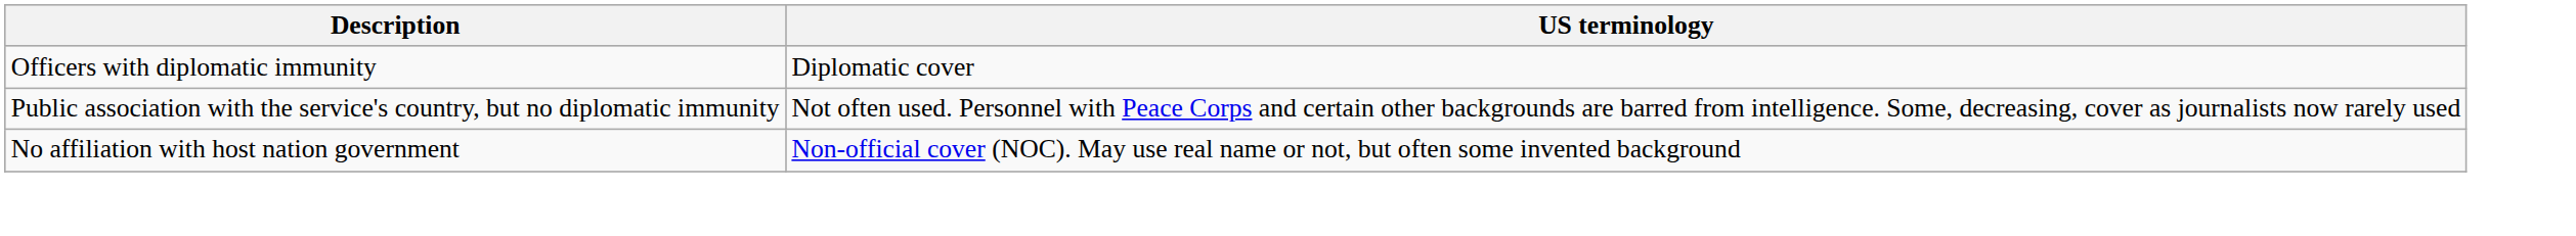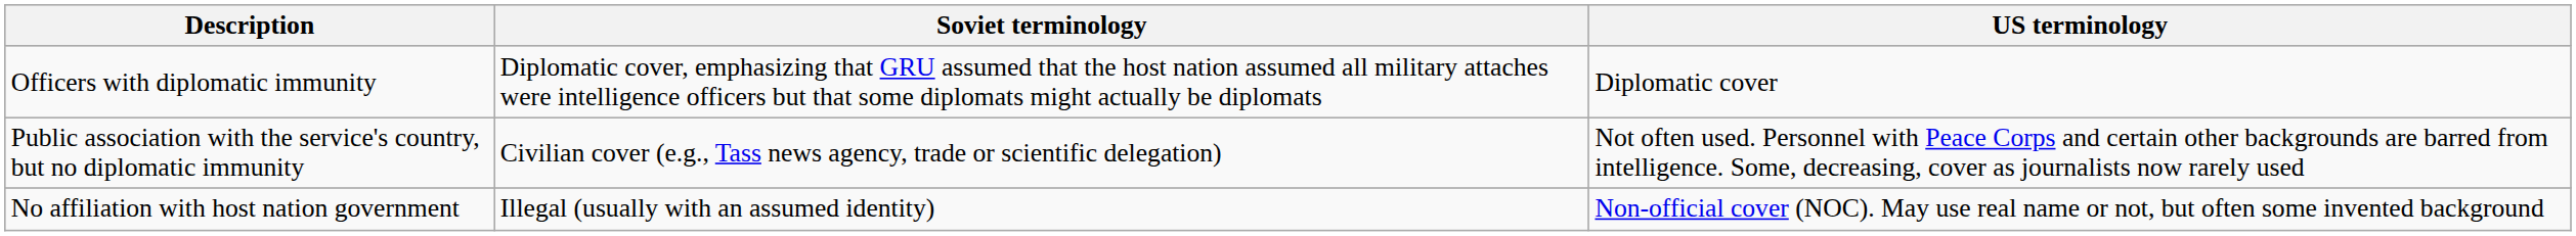+ column: Soviet terminology | Diplomatic cover, emphasizing that GRU assumed that the host nation assumed all military attaches were intelligence officers but that some diplomats might actually be diplomats | Civilian cover (e.g., Tass news agency, trade or scientific delegation) | Illegal (usually with an assumed identity)
